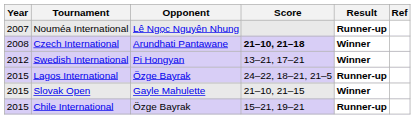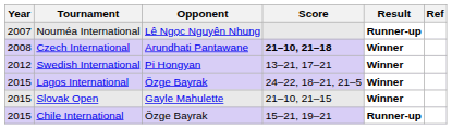Lagos International | Result: Runner-up -> Winner
